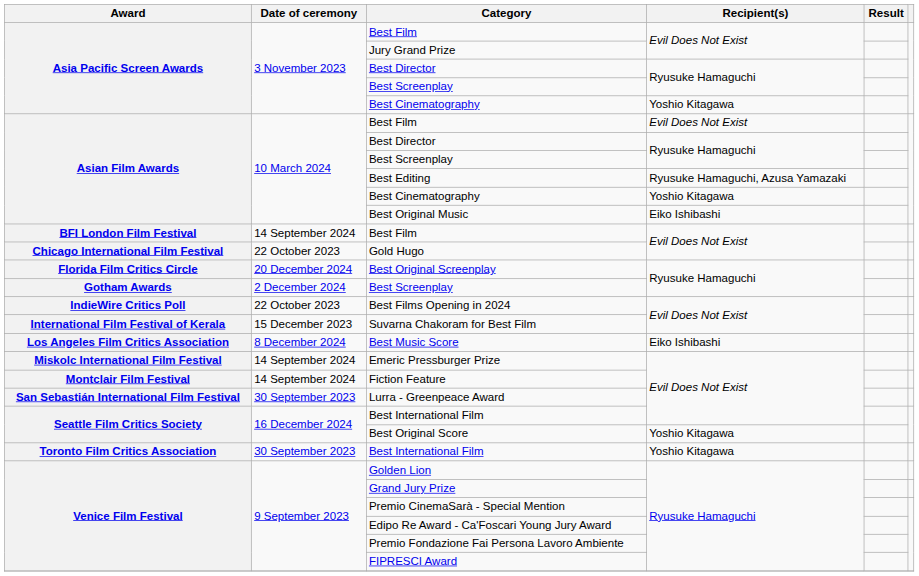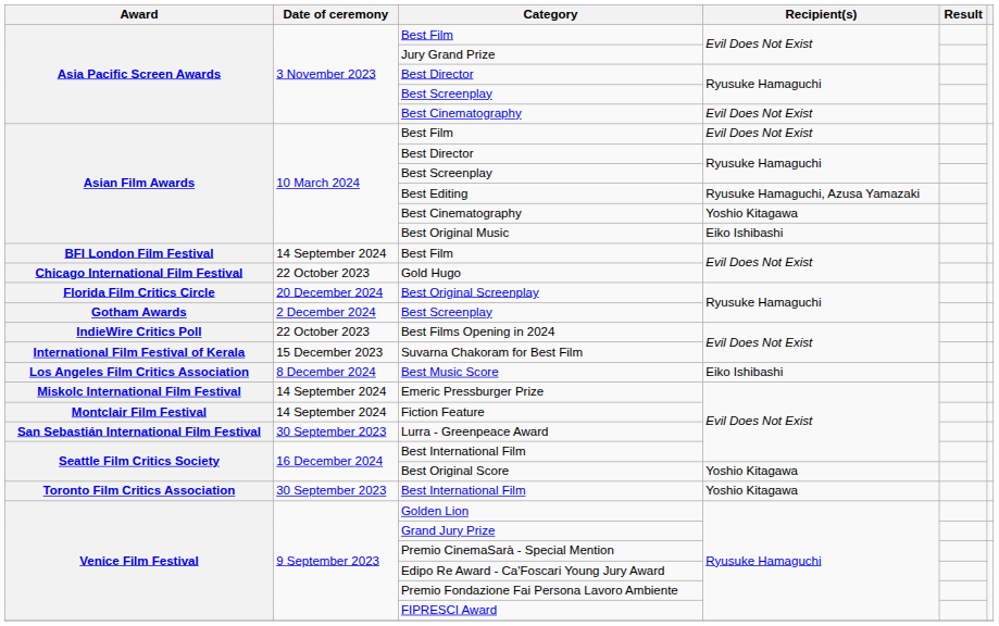Asia Pacific Screen Awards / Best Cinematography | Recipient(s): Yoshio Kitagawa -> Evil Does Not Exist
